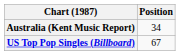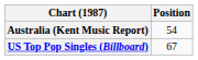Australia (Kent Music Report) | Position: 34 -> 54
